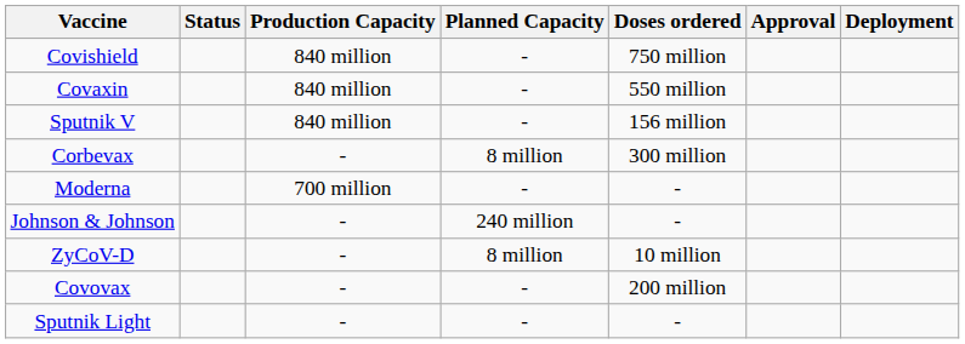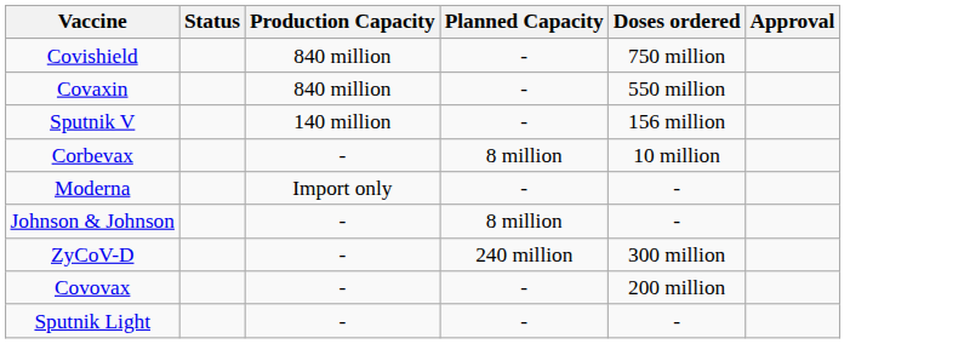- column: Deployment
Sputnik V | Production Capacity: 840 million -> 140 million
Corbevax | Doses ordered: 300 million -> 10 million
Moderna | Production Capacity: 700 million -> Import only
Johnson & Johnson | Planned Capacity: 240 million -> 8 million
ZyCoV-D | Planned Capacity: 8 million -> 240 million
ZyCoV-D | Doses ordered: 10 million -> 300 million
